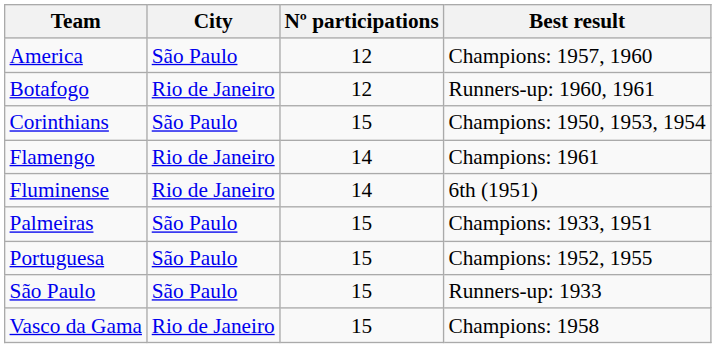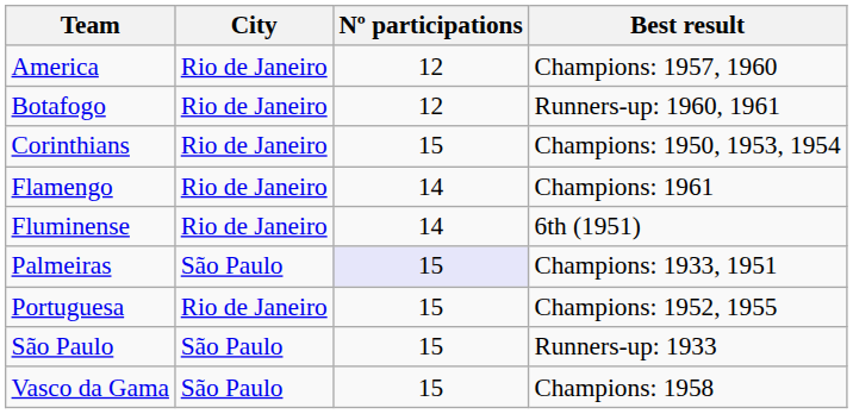America | City: São Paulo -> Rio de Janeiro
Corinthians | City: São Paulo -> Rio de Janeiro
Palmeiras | Nº participations: no background -> lavender background
Portuguesa | City: São Paulo -> Rio de Janeiro
Vasco da Gama | City: Rio de Janeiro -> São Paulo
